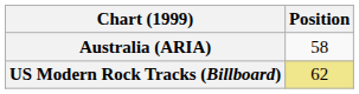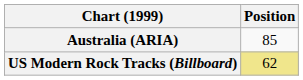Australia (ARIA) | Position: 58 -> 85
